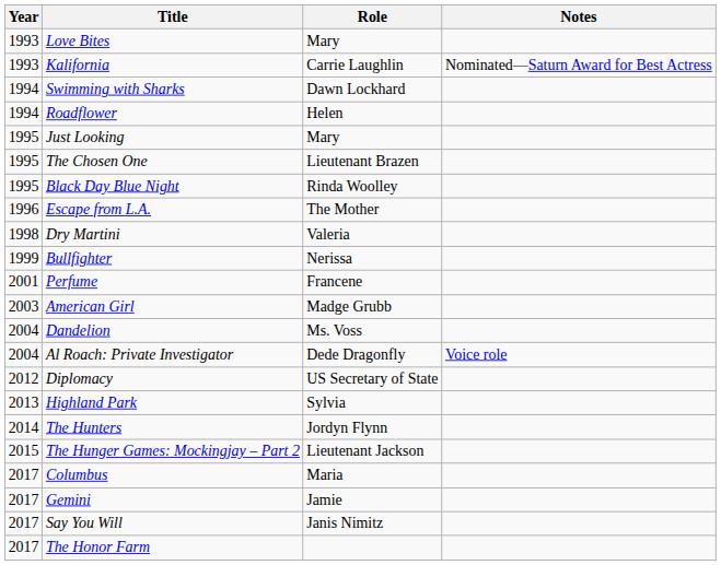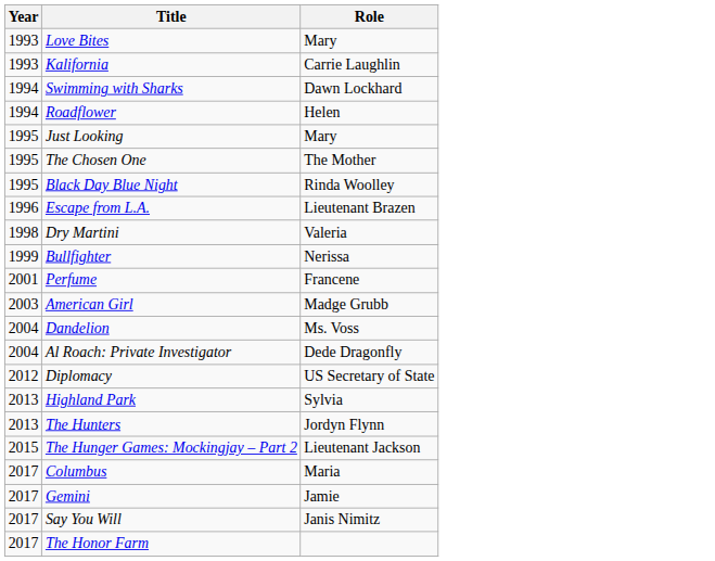- column: Notes | Nominated—Saturn Award for Best Actress | Voice role
The Chosen One | Role: Lieutenant Brazen -> The Mother
Escape from L.A. | Role: The Mother -> Lieutenant Brazen
The Hunters | Year: 2014 -> 2013
